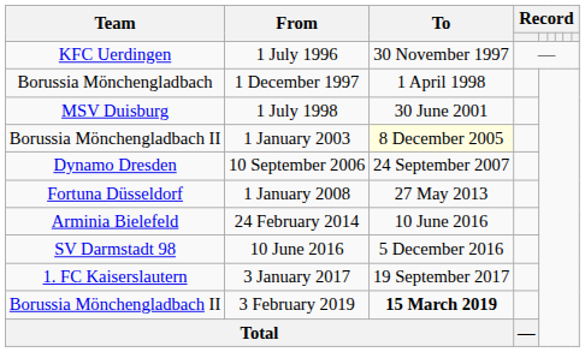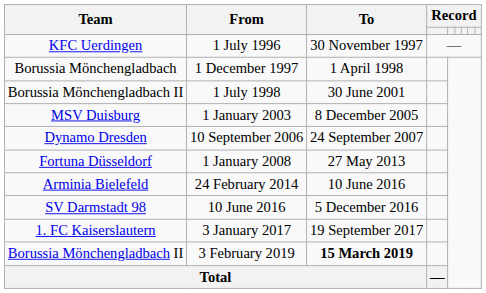1 July 1998 | Team: MSV Duisburg -> Borussia Mönchengladbach II
1 January 2003 | Team: Borussia Mönchengladbach II -> MSV Duisburg
1 January 2003 | To: lightyellow background -> no background
